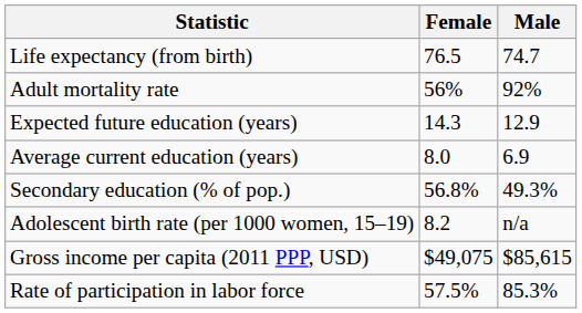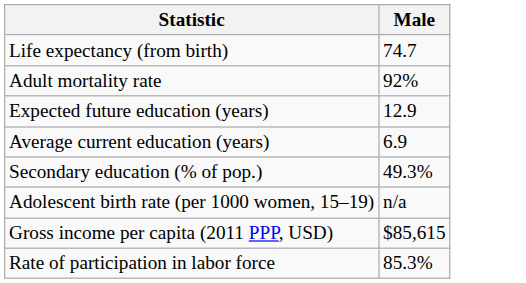- column: Female | 76.5 | 56% | 14.3 | 8.0 | 56.8% | 8.2 | $49,075 | 57.5%
